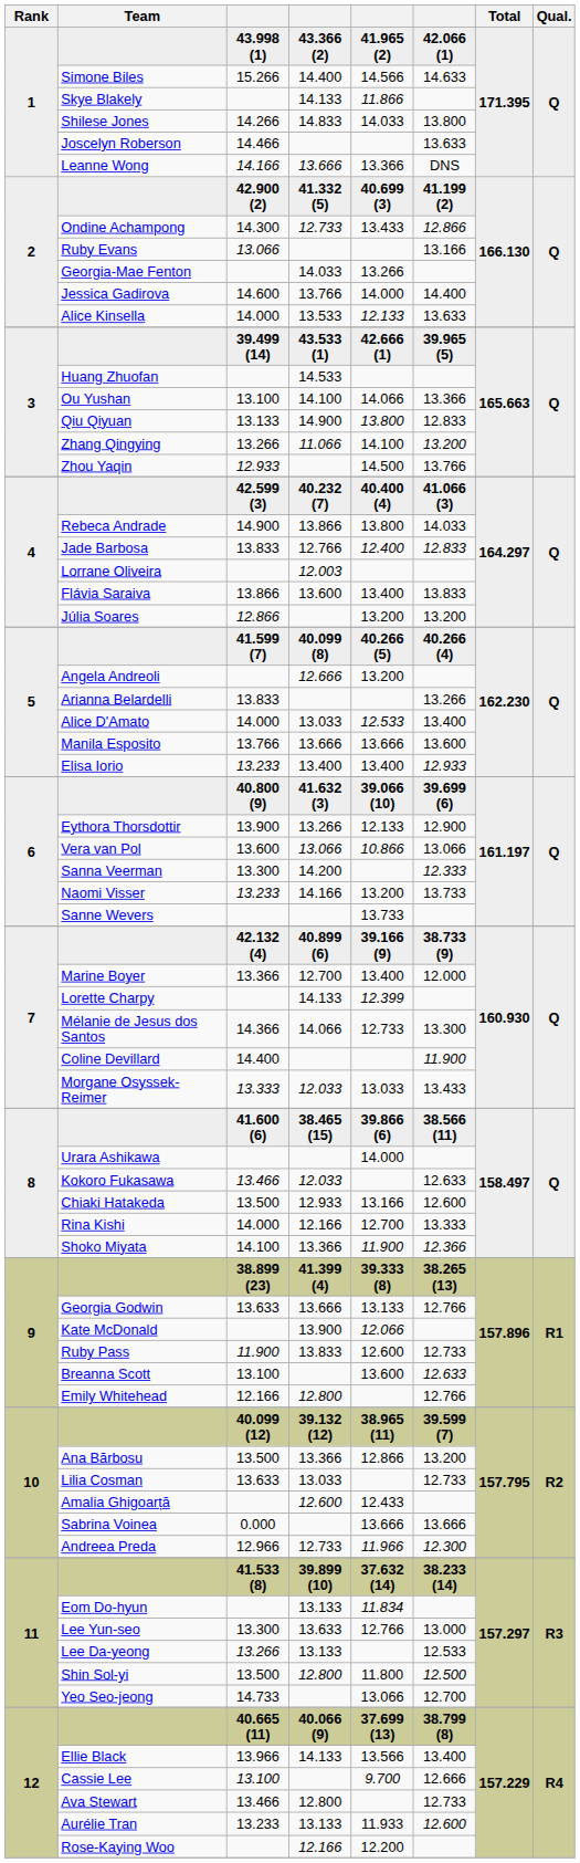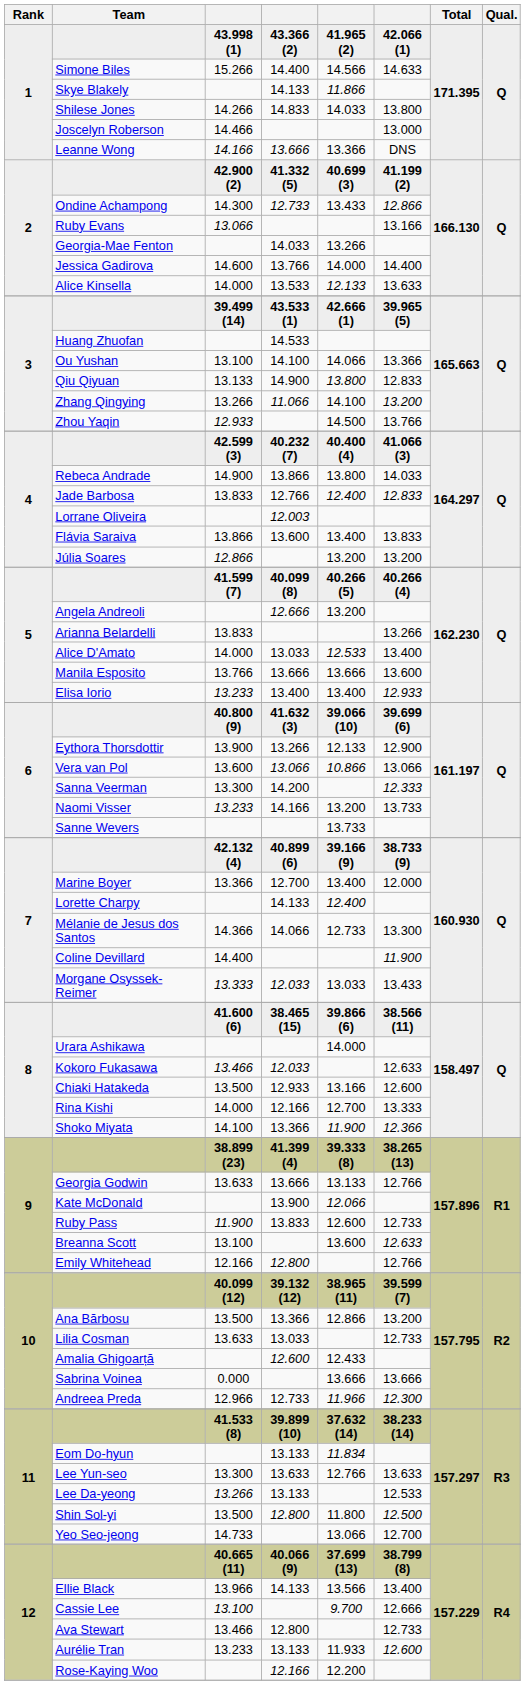Joscelyn Roberson | column 6: 13.633 -> 13.000
Lorette Charpy | column 5: 12.399 -> 12.400
Lee Yun-seo | column 6: 13.000 -> 13.633
